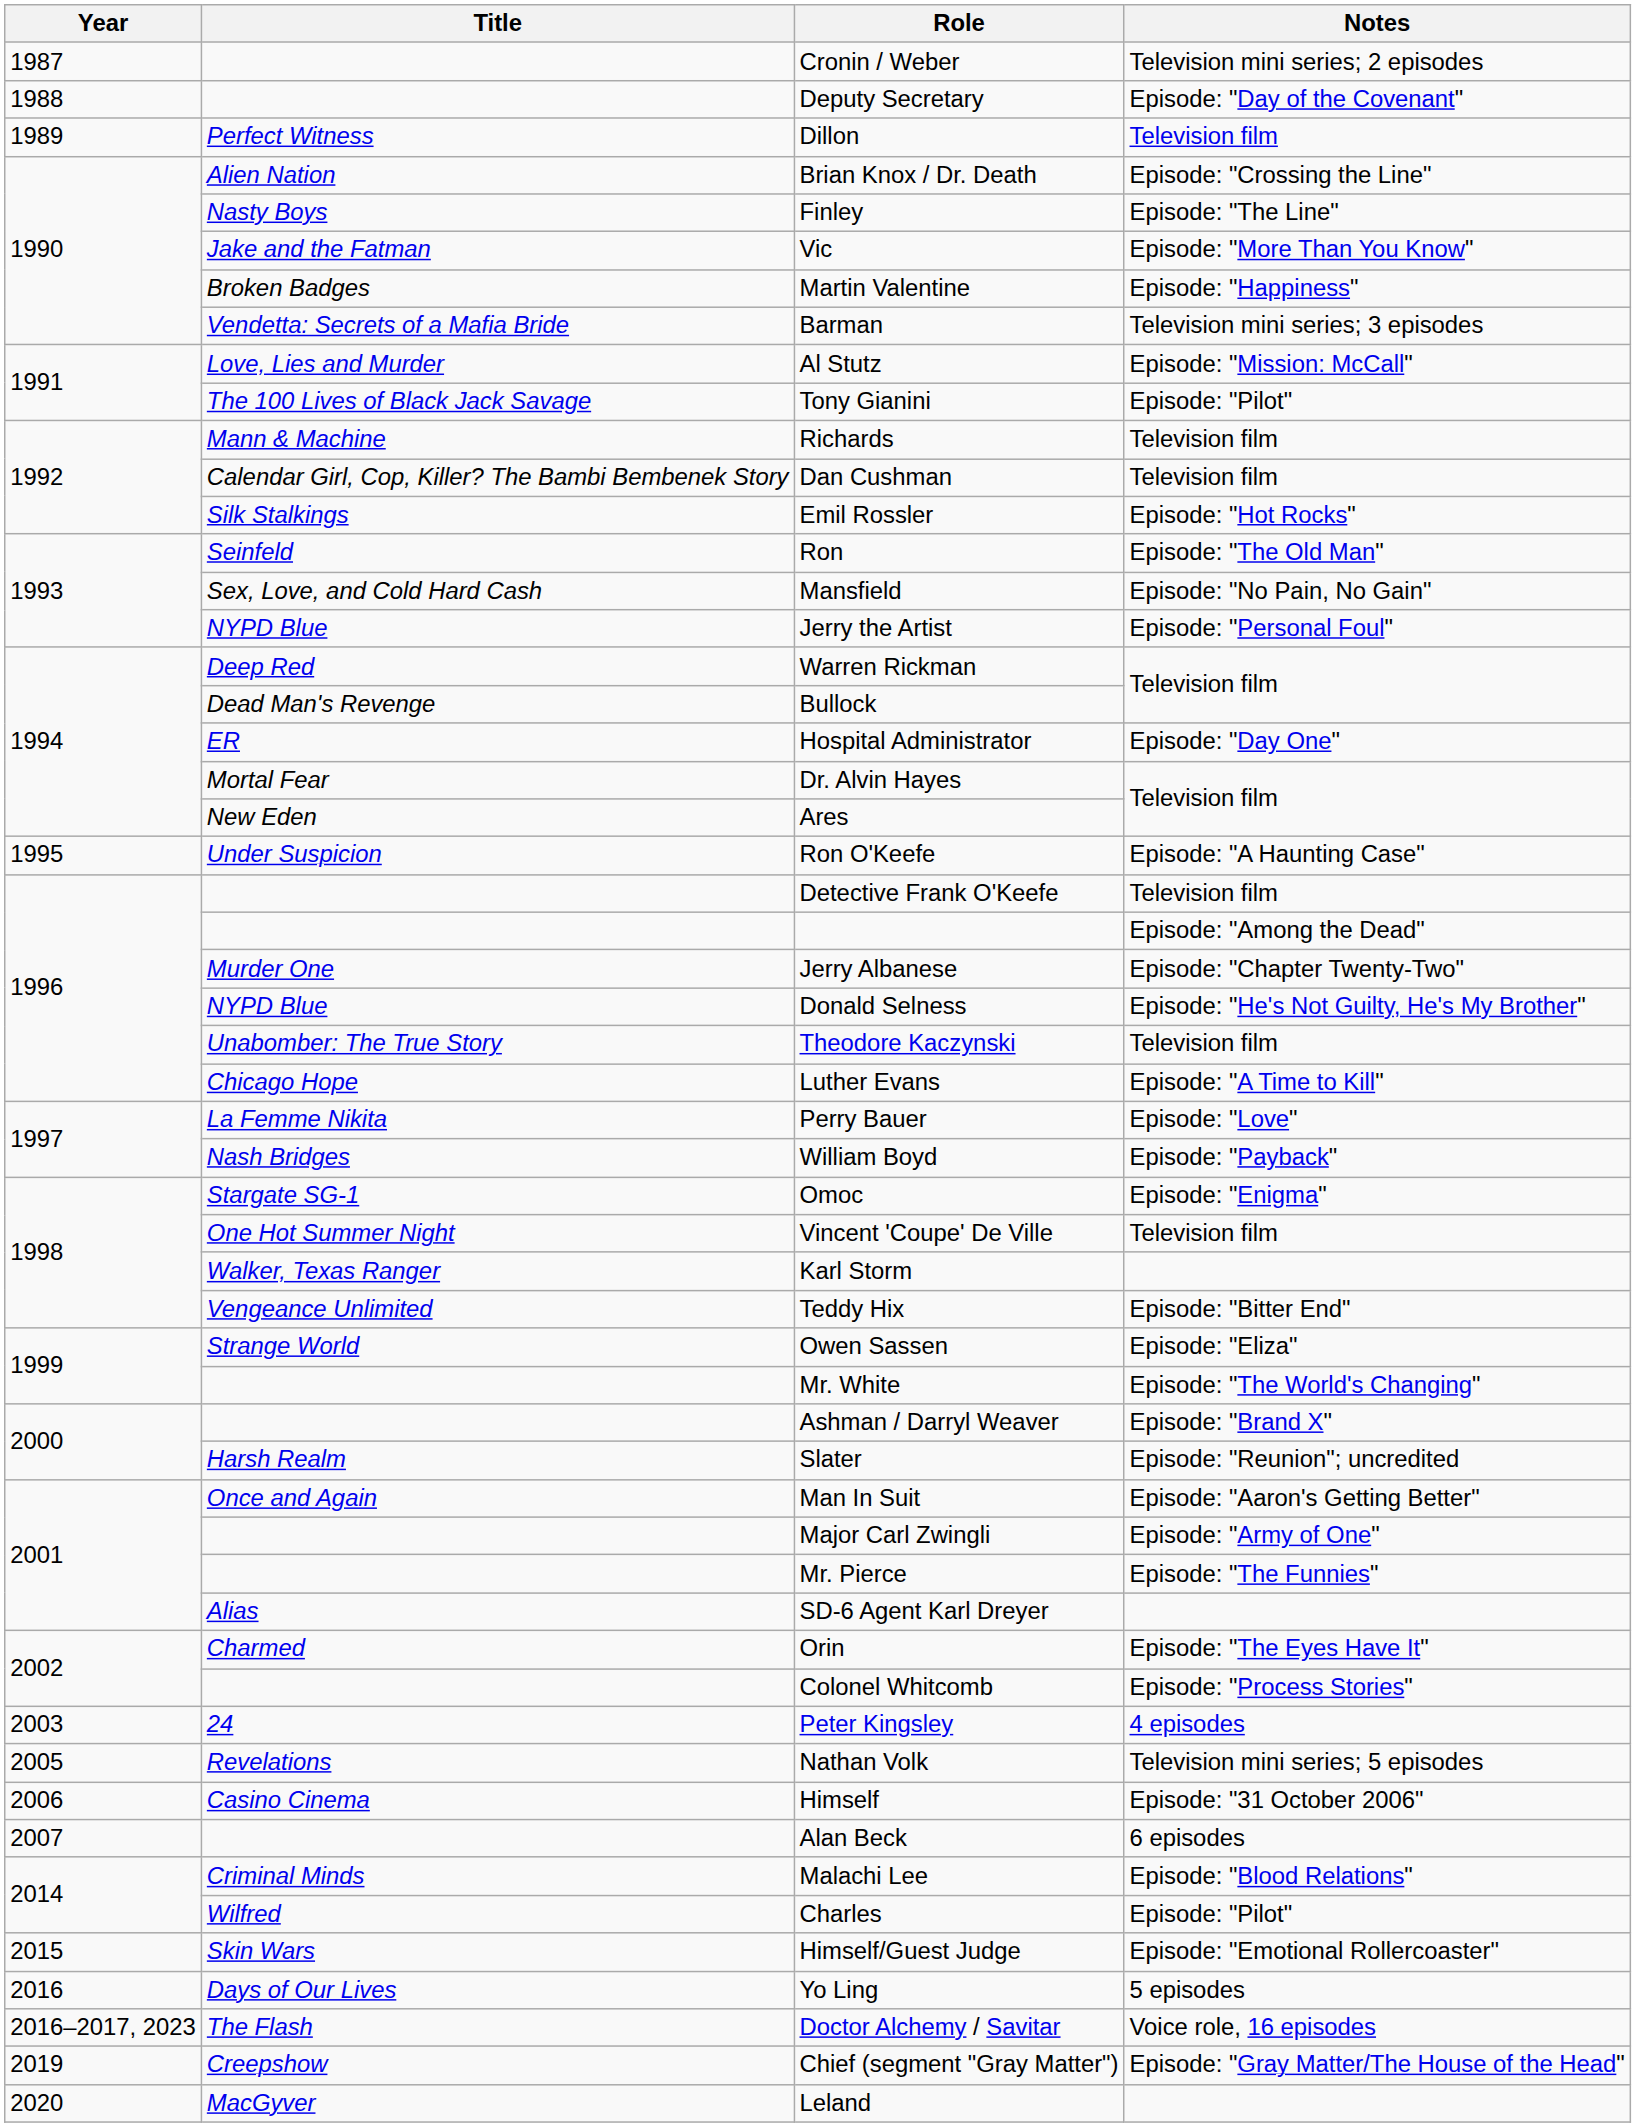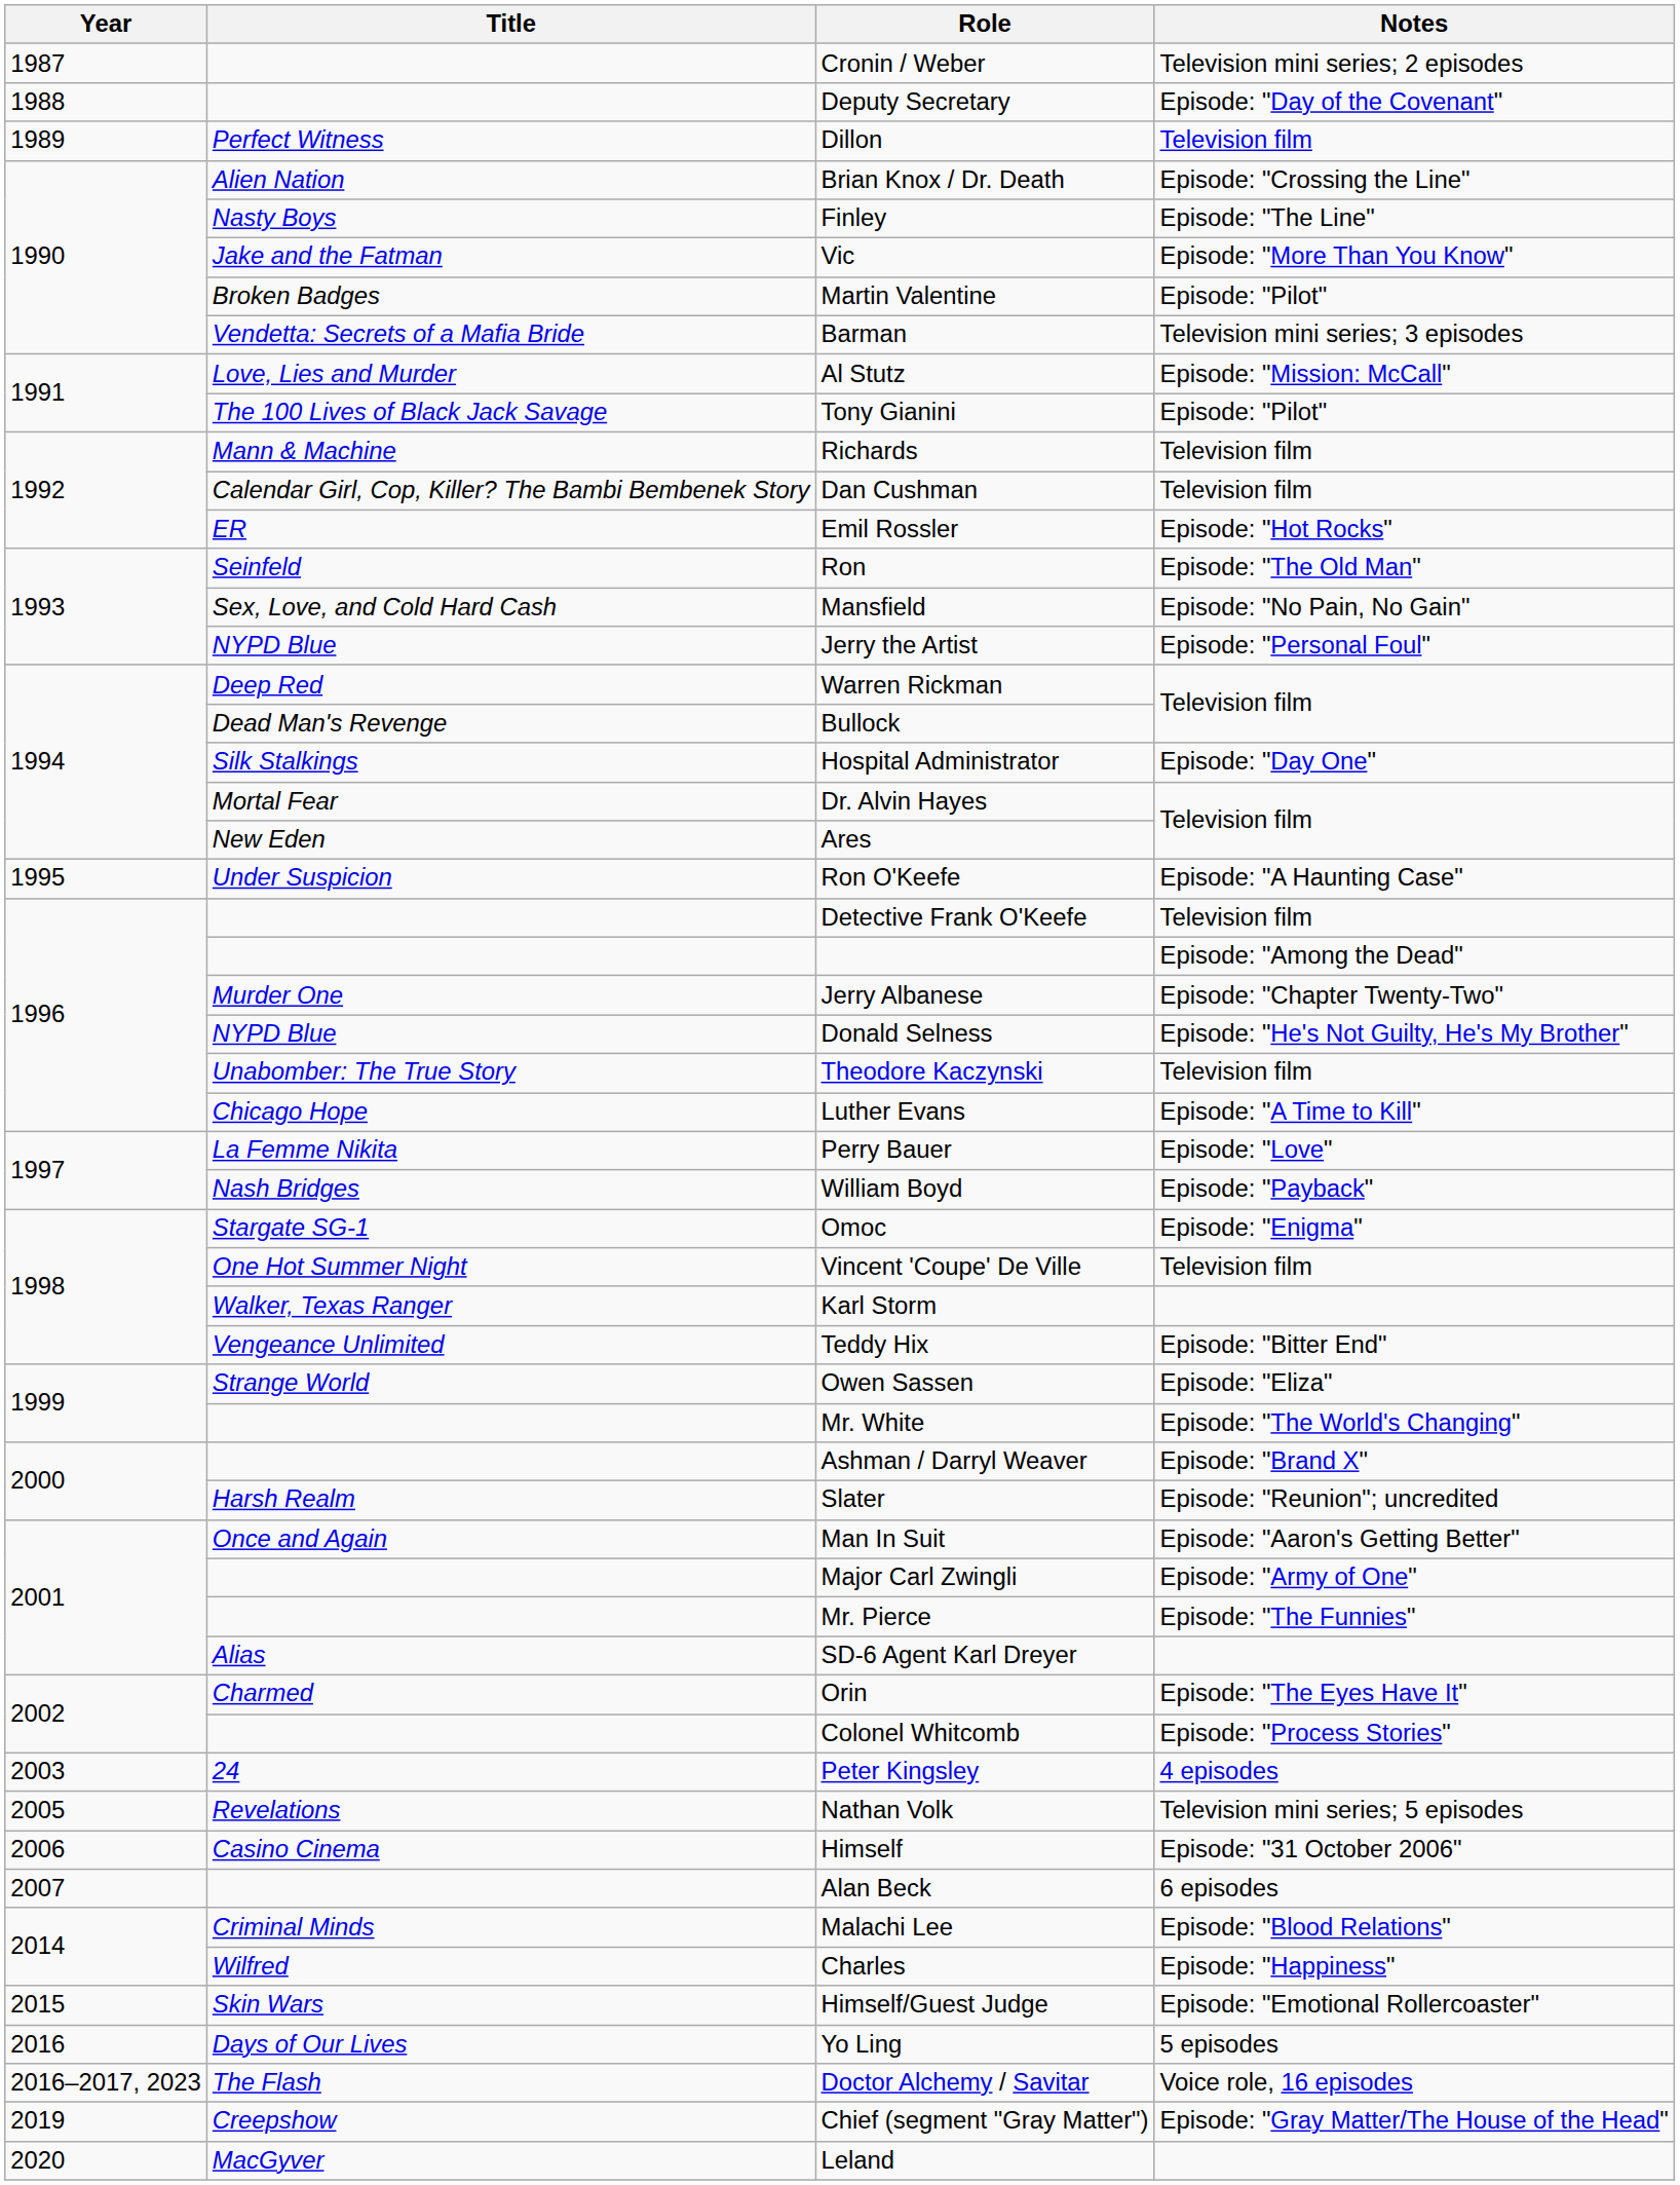Martin Valentine | Notes: Episode: "Happiness" -> Episode: "Pilot"
Emil Rossler | Title: Silk Stalkings -> ER
Hospital Administrator | Title: ER -> Silk Stalkings
Charles | Notes: Episode: "Pilot" -> Episode: "Happiness"
